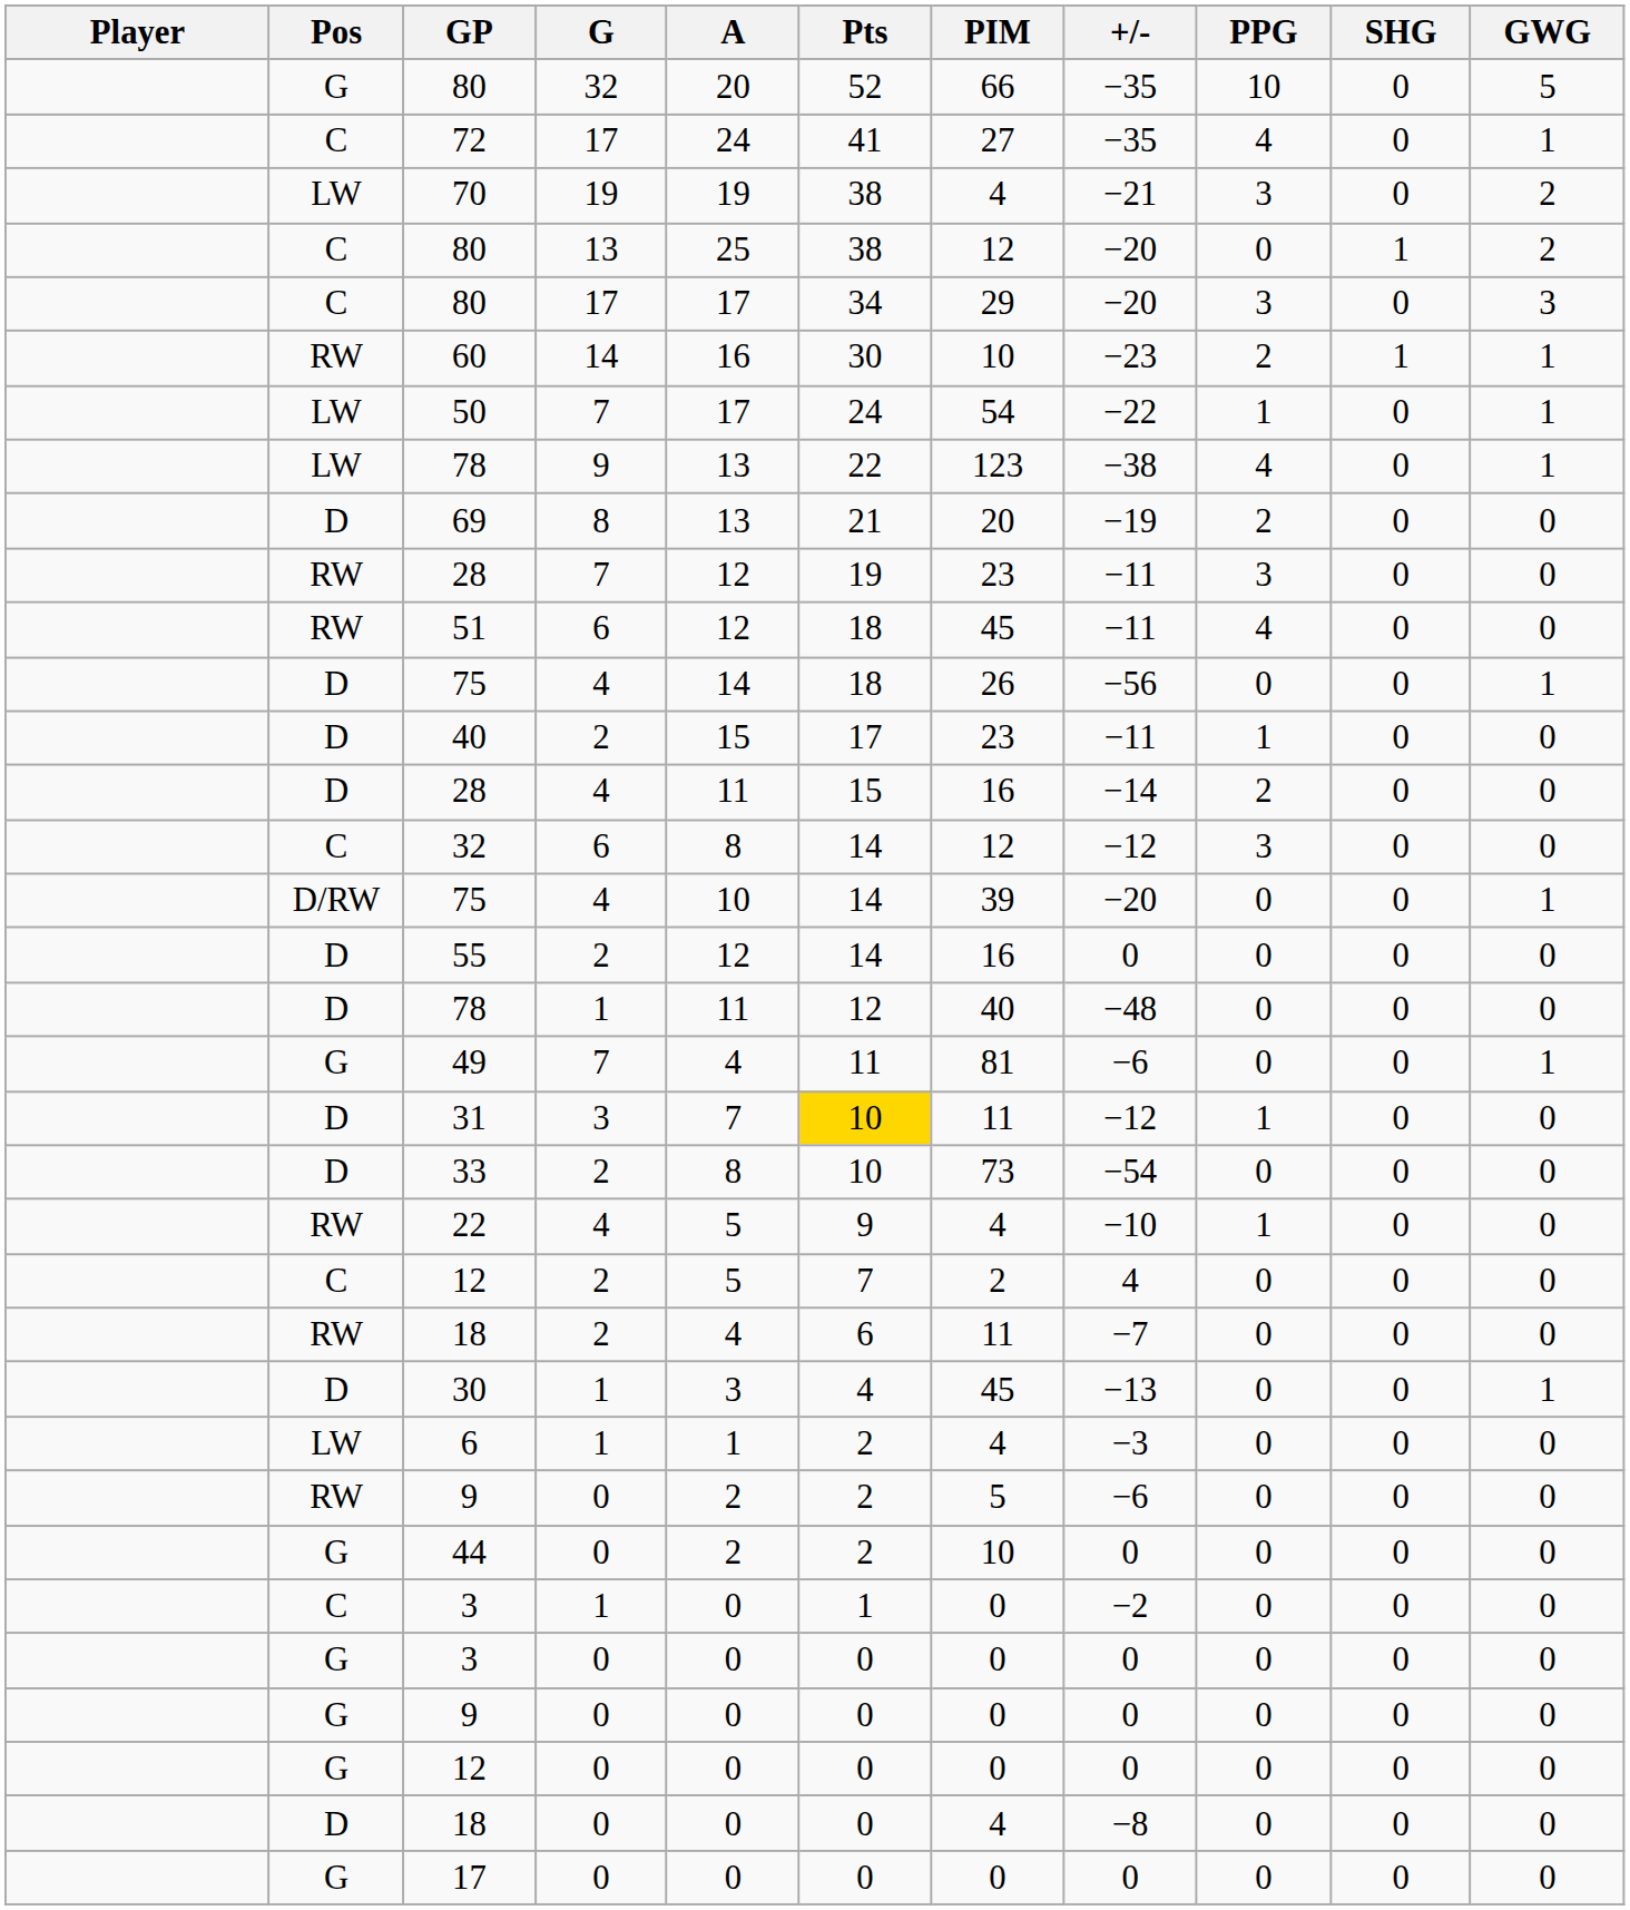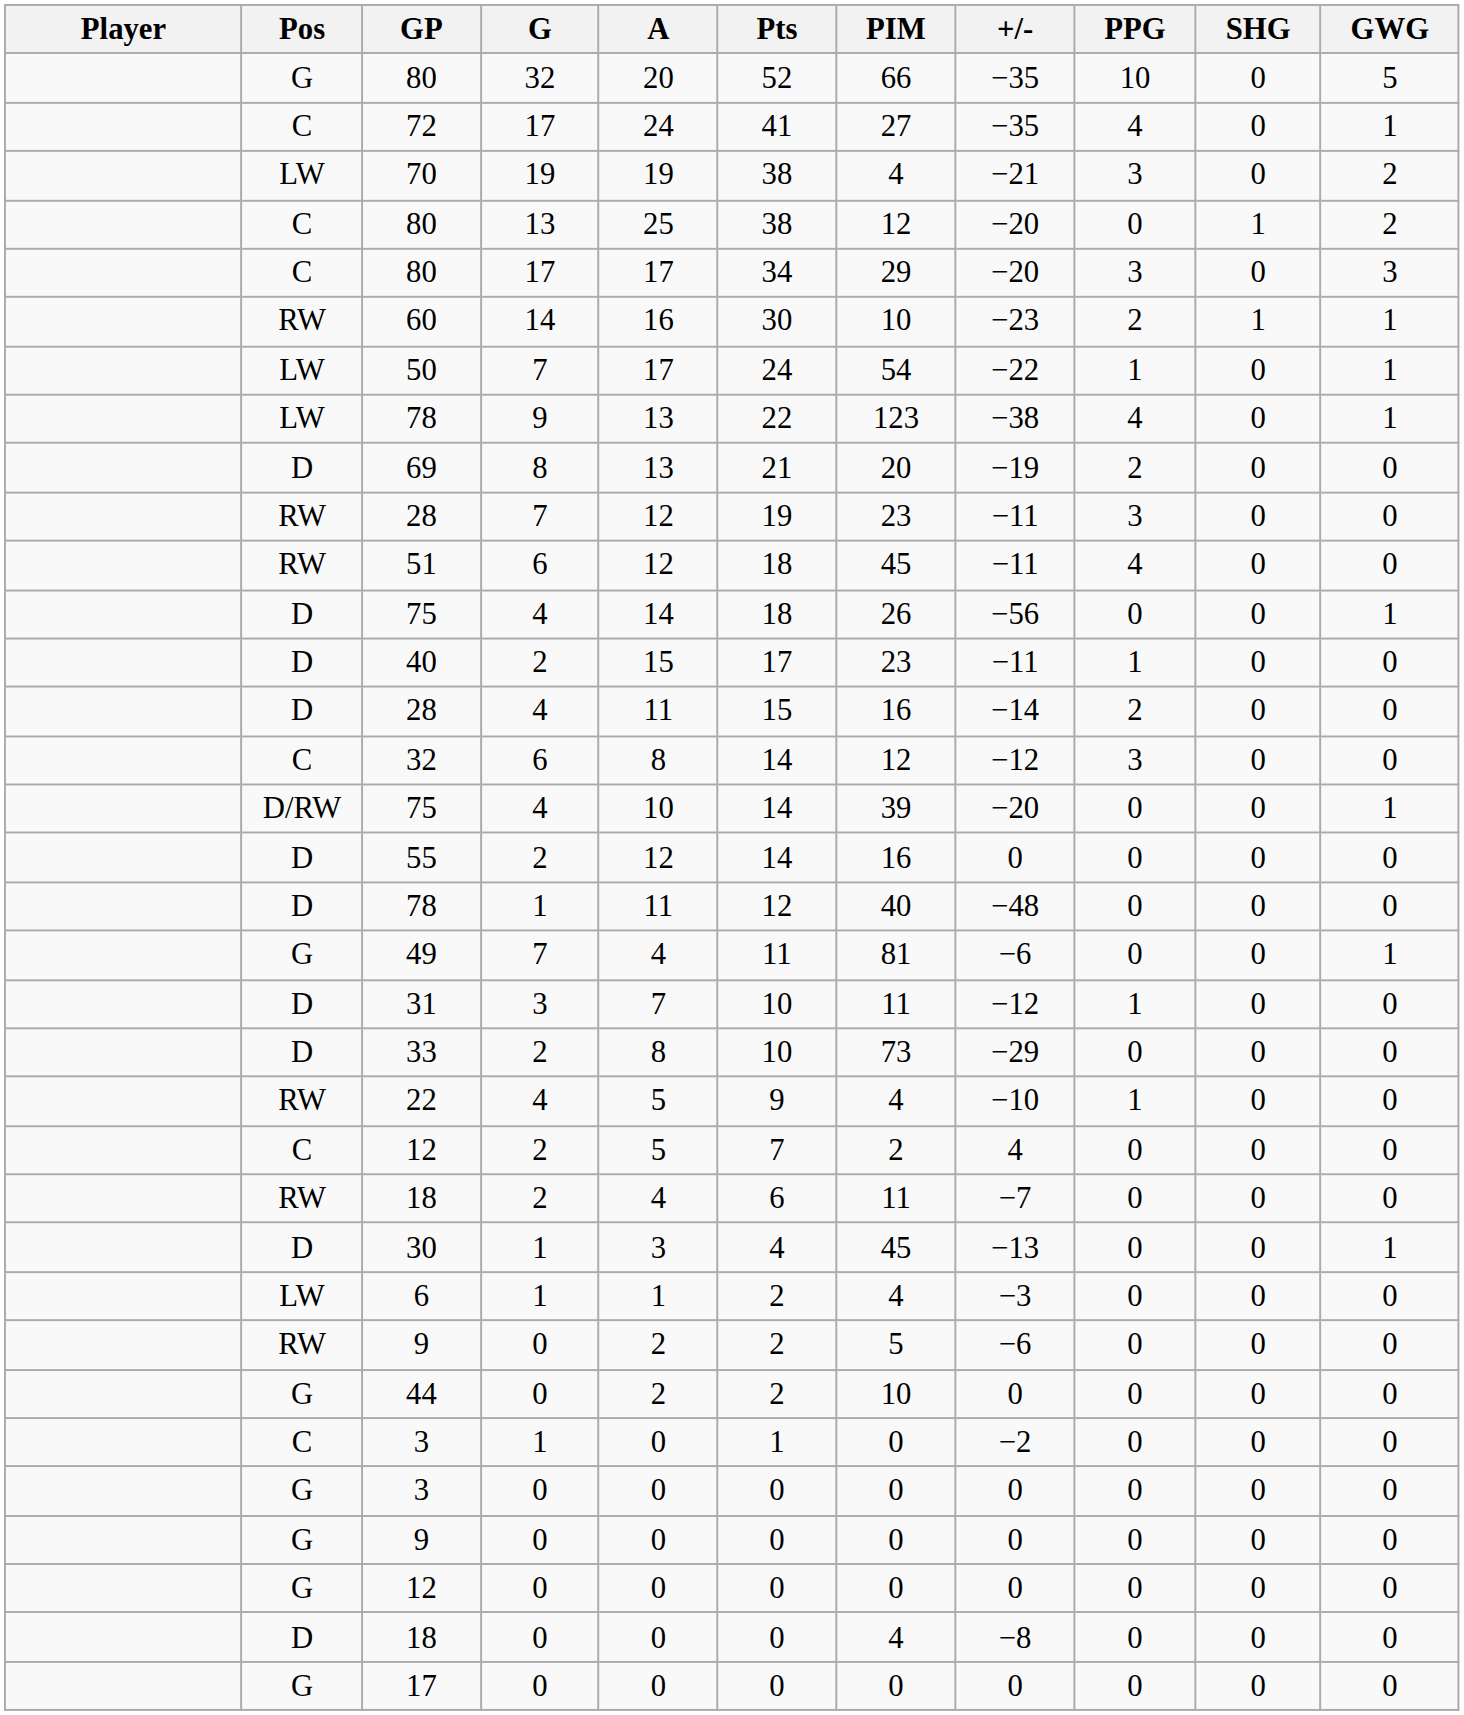31 | Pts: gold background -> no background
33 | +/-: −54 -> −29
